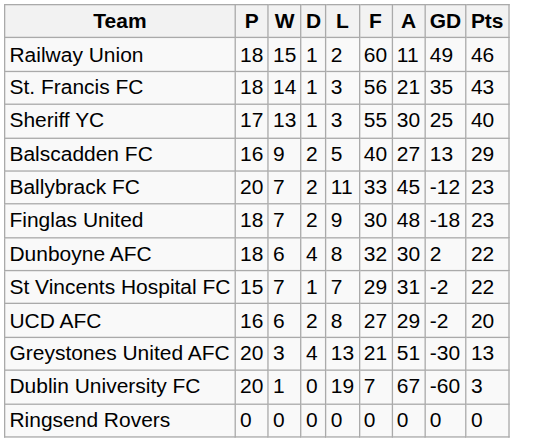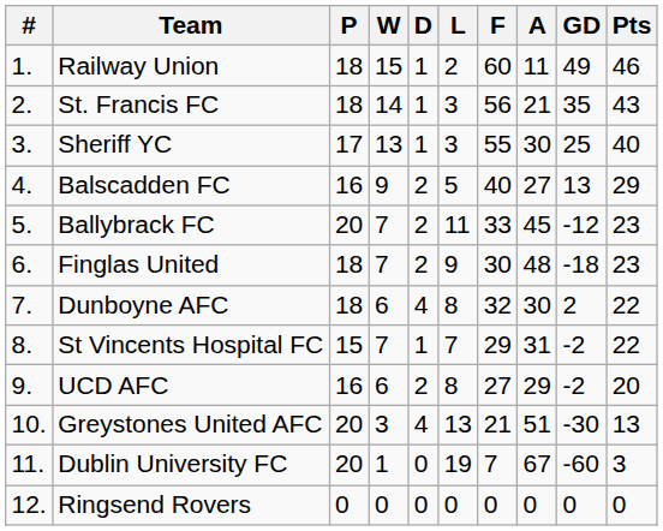+ column: # | 1. | 2. | 3. | 4. | 5. | 6. | 7. | 8. | 9. | 10. | 11. | 12.
